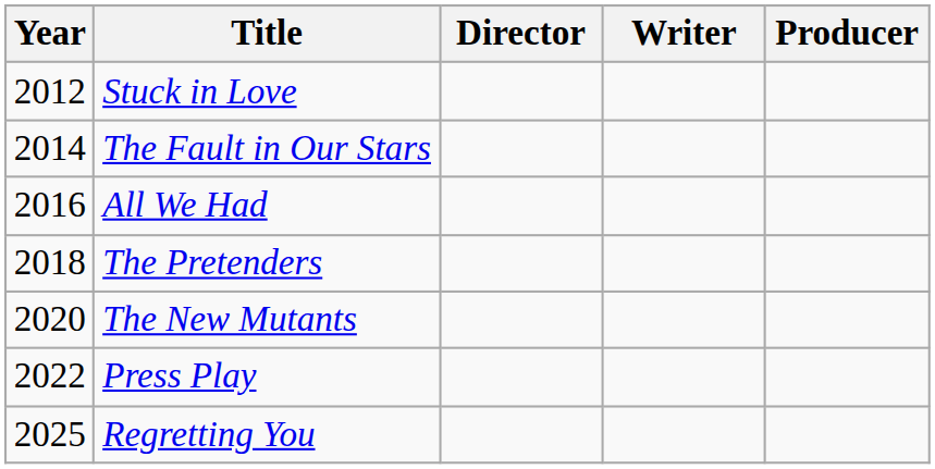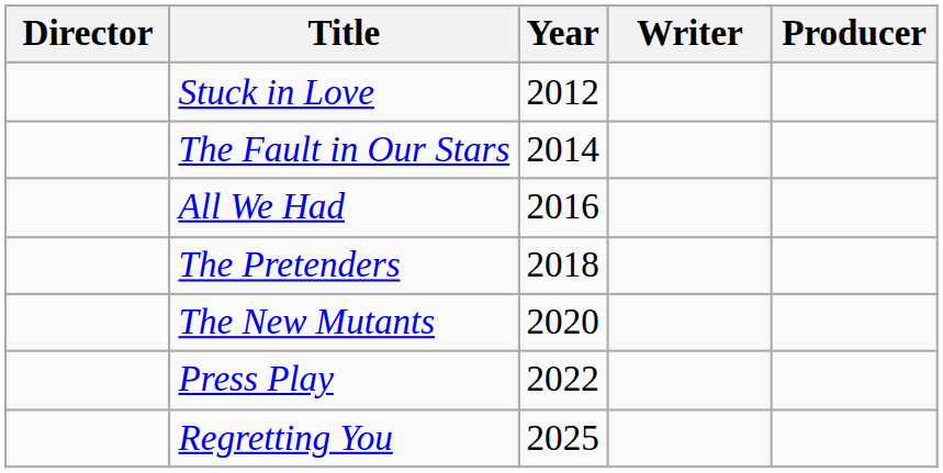columns swapped: Year <-> Director
